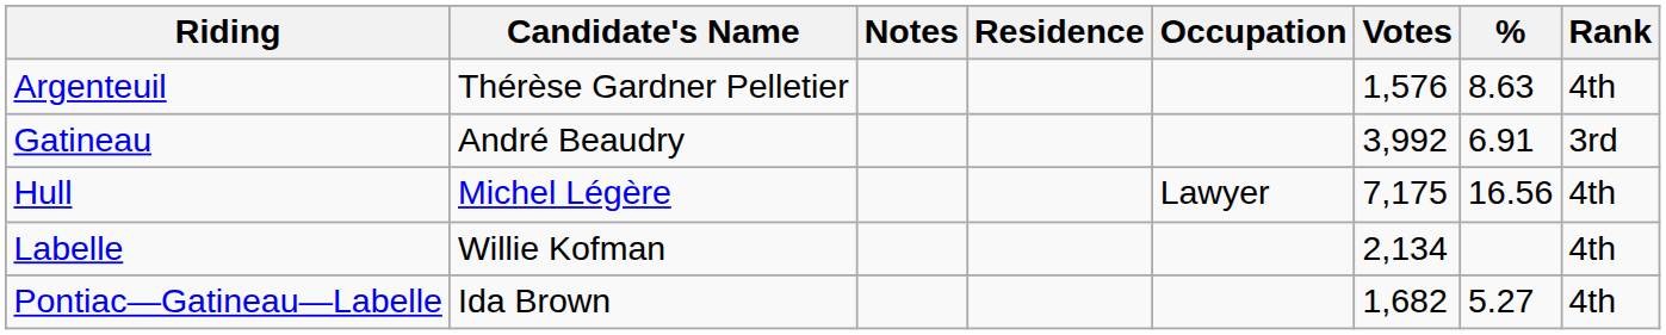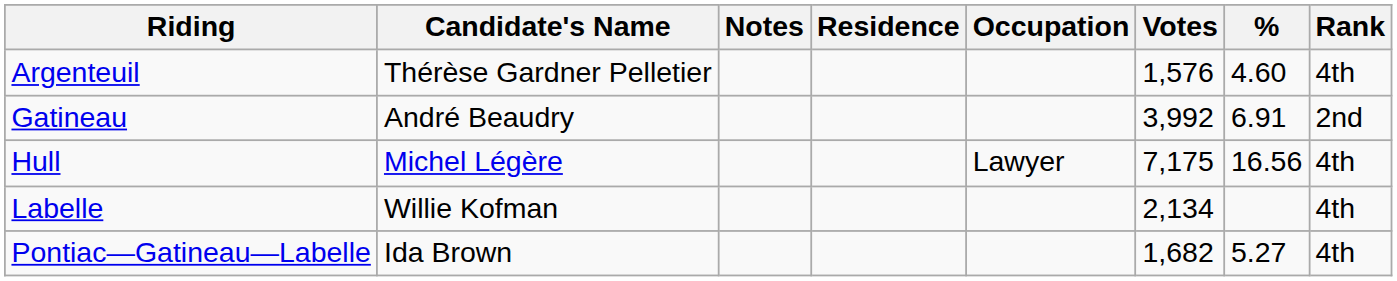Argenteuil | %: 8.63 -> 4.60
Gatineau | Rank: 3rd -> 2nd
